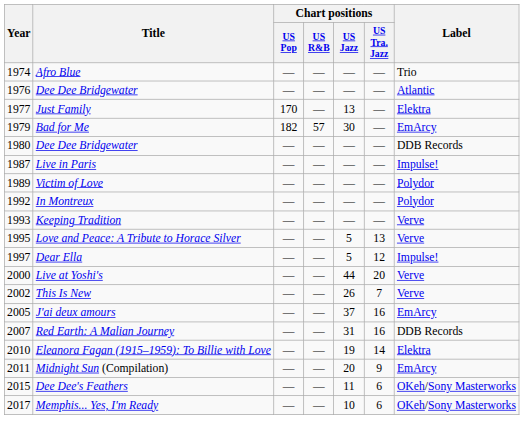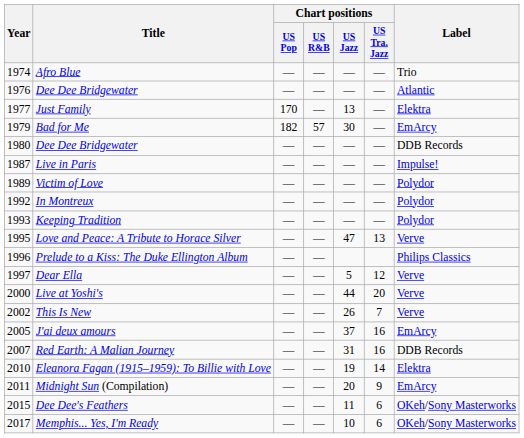Keeping Tradition | Label: Verve -> Polydor
Love and Peace: A Tribute to Horace Silver | Chart positions / US Jazz: 5 -> 47
+ row: 1996 | Prelude to a Kiss: The Duke Ellington Album | — | — | Philips Classics
Dear Ella | Label: Impulse! -> Verve
